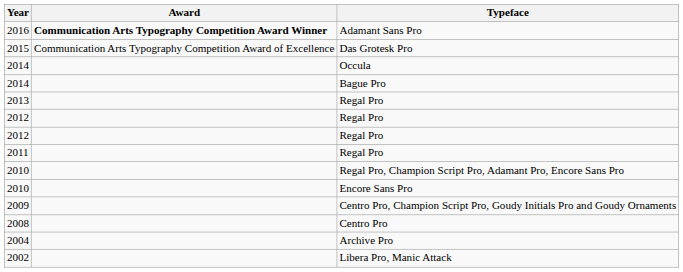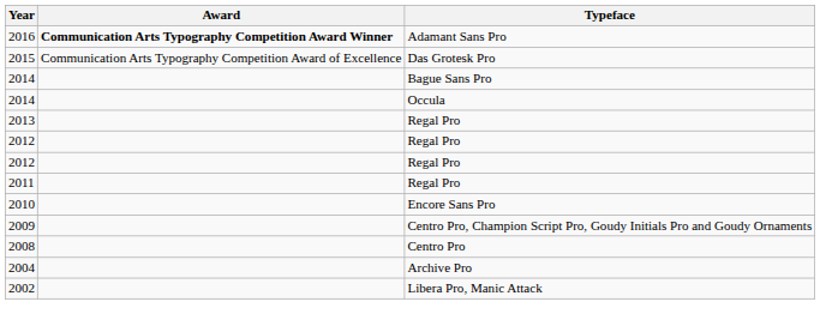+ row: 2014 | Bague Sans Pro
- row: 2014 | Bague Pro
- row: 2010 | Regal Pro, Champion Script Pro, Adamant Pro, Encore Sans Pro
